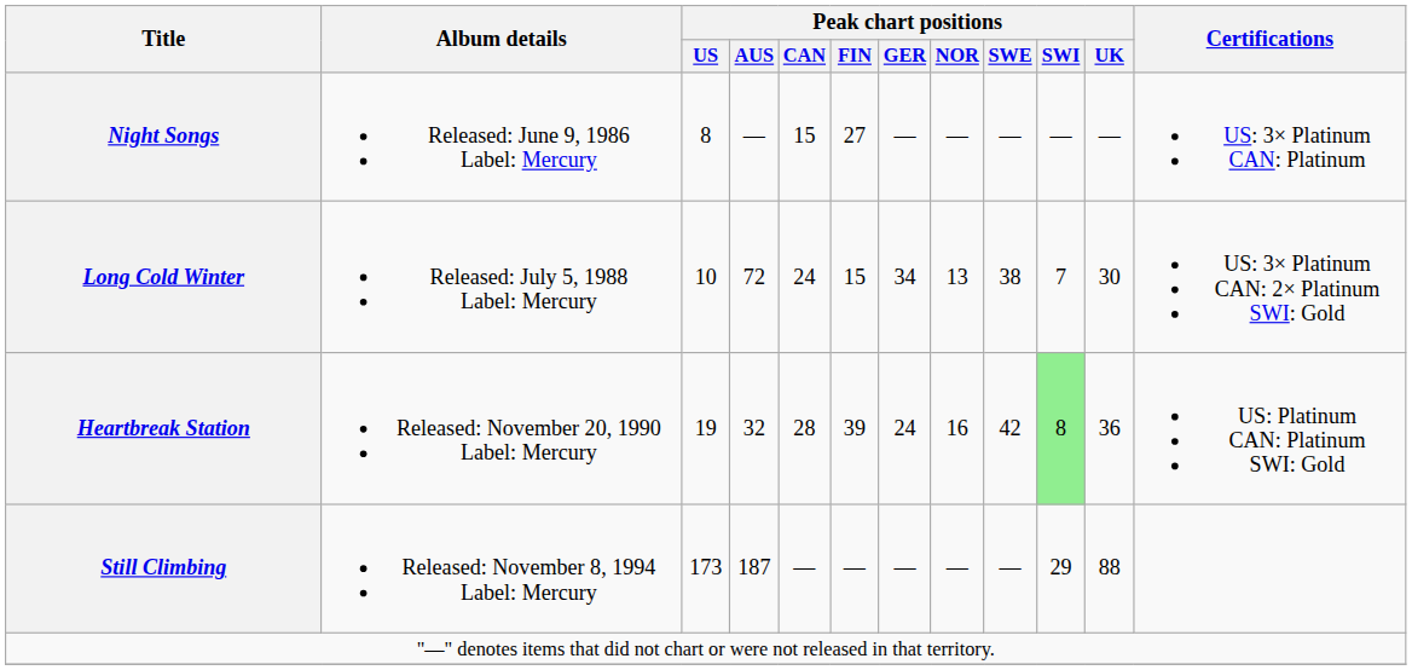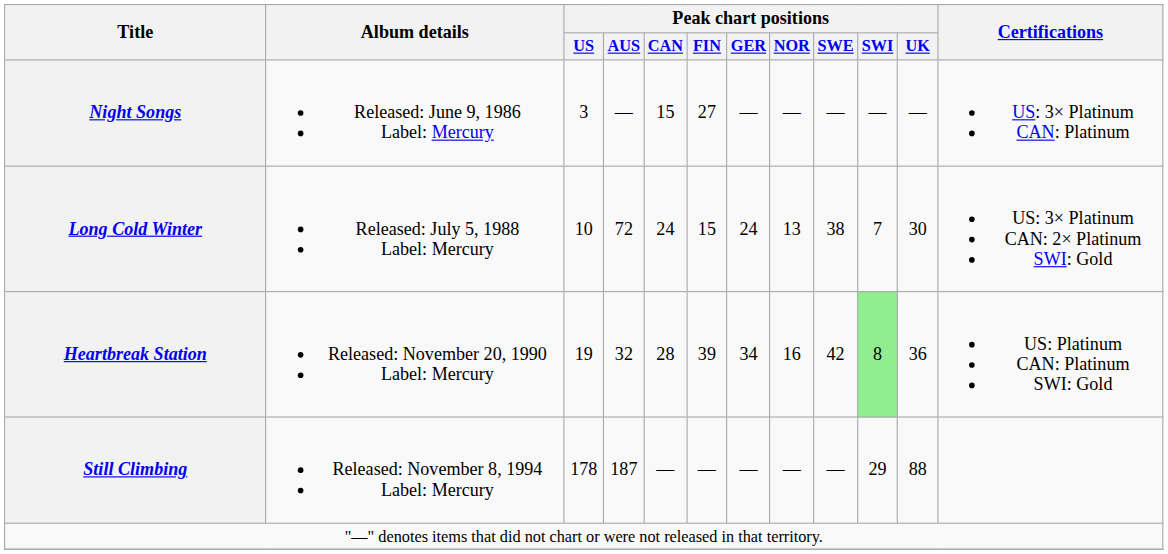Night Songs | Peak chart positions / US: 8 -> 3
Long Cold Winter | Peak chart positions / GER: 34 -> 24
Heartbreak Station | Peak chart positions / GER: 24 -> 34
Still Climbing | Peak chart positions / US: 173 -> 178
